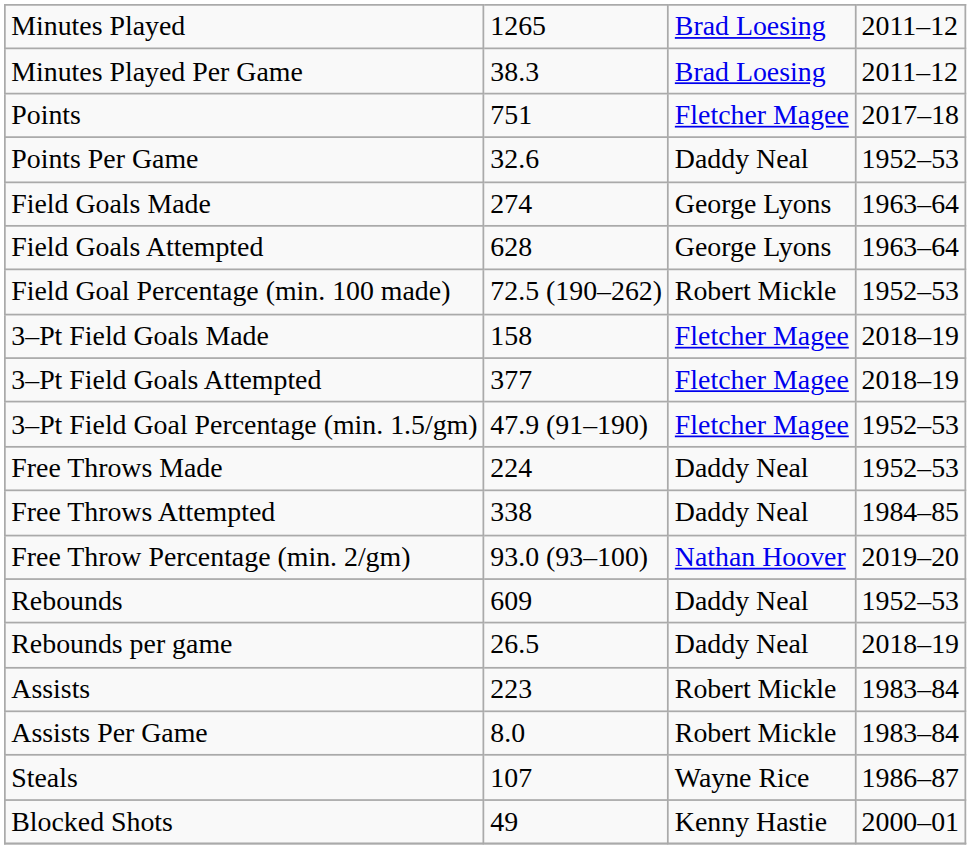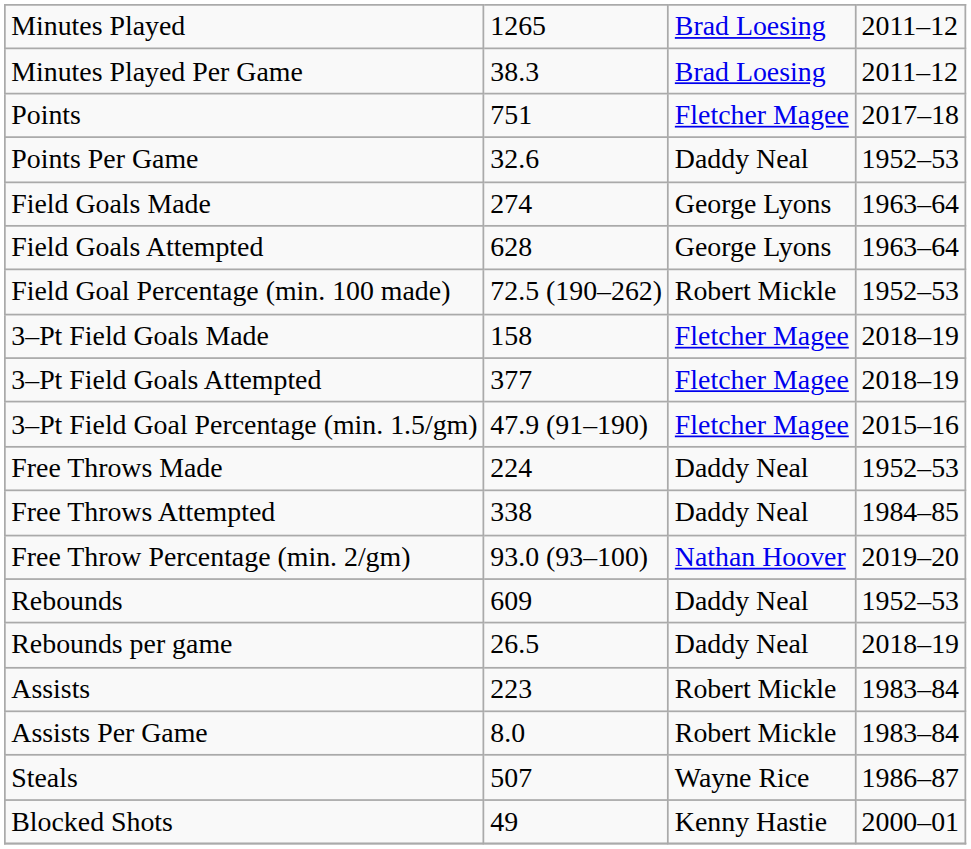3–Pt Field Goal Percentage (min. 1.5/gm) | column 4: 1952–53 -> 2015–16
Steals | column 2: 107 -> 507
